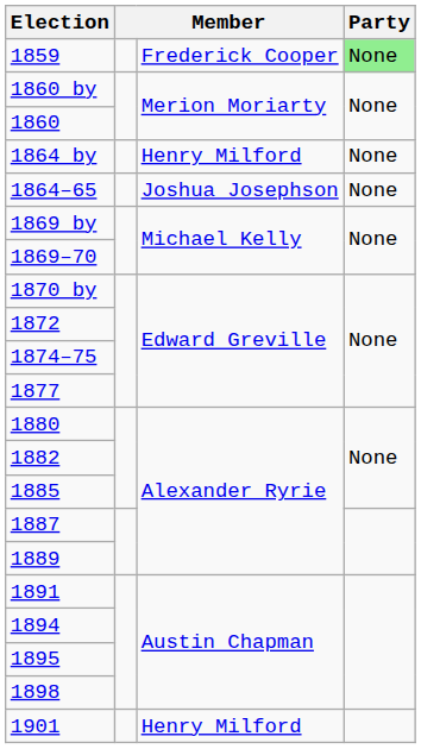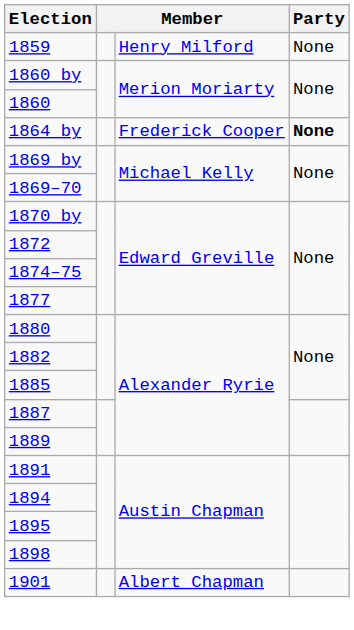1859 | column 3: Frederick Cooper -> Henry Milford
1859 | Party: lightgreen background -> no background
1864 by | column 3: Henry Milford -> Frederick Cooper
1864 by | Party: normal -> bold
- row: 1864–65 | Joshua Josephson | None
1901 | column 3: Henry Milford -> Albert Chapman
